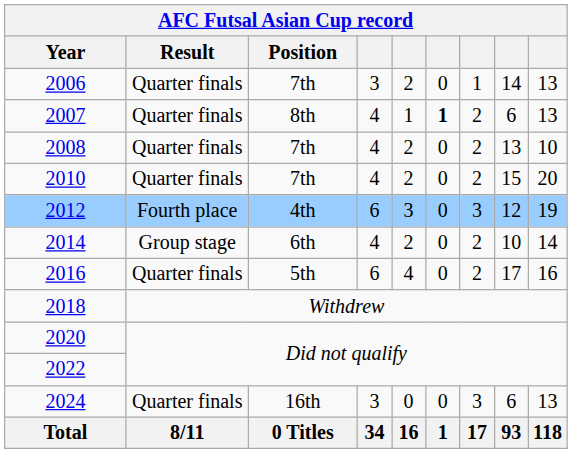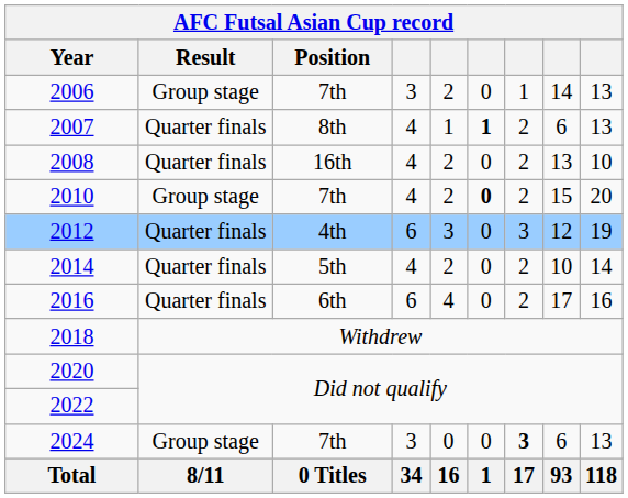2006 | Result: Quarter finals -> Group stage
2008 | Position: 7th -> 16th
2010 | Result: Quarter finals -> Group stage
2010 | column 6: normal -> bold
2012 | Result: Fourth place -> Quarter finals
2014 | Result: Group stage -> Quarter finals
2014 | Position: 6th -> 5th
2016 | Position: 5th -> 6th
2024 | Result: Quarter finals -> Group stage
2024 | Position: 16th -> 7th
2024 | column 7: normal -> bold
